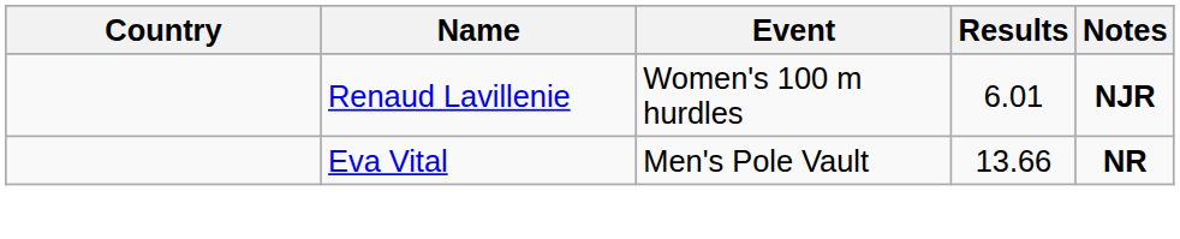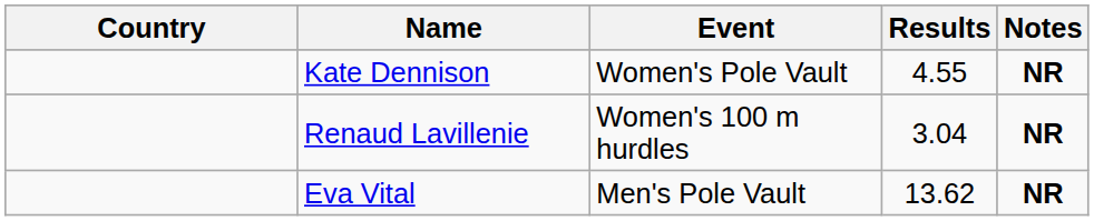+ row: Kate Dennison | Women's Pole Vault | 4.55 | NR
Renaud Lavillenie | Results: 6.01 -> 3.04
Renaud Lavillenie | Notes: NJR -> NR
Eva Vital | Results: 13.66 -> 13.62
